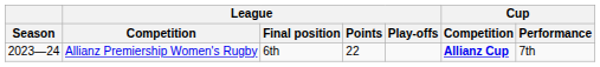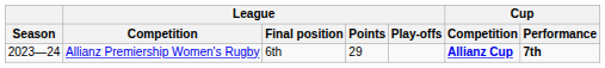Allianz Premiership Women's Rugby | League / Points: 22 -> 29
Allianz Premiership Women's Rugby | Cup / Performance: normal -> bold
